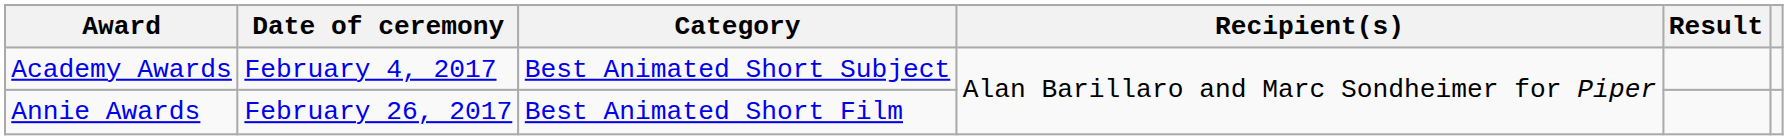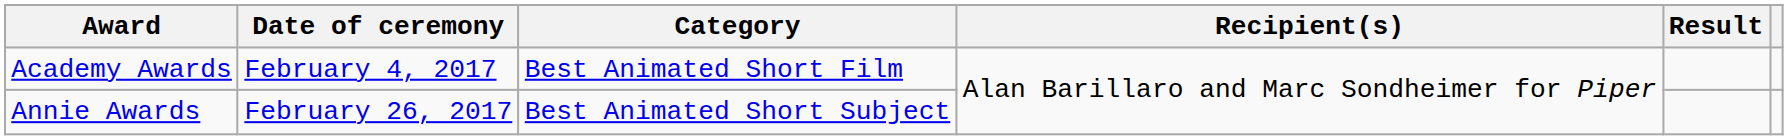Academy Awards | Category: Best Animated Short Subject -> Best Animated Short Film
Annie Awards | Category: Best Animated Short Film -> Best Animated Short Subject
